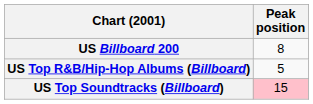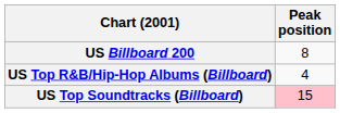US Top R&B/Hip-Hop Albums (Billboard) | Peak position: 5 -> 4
